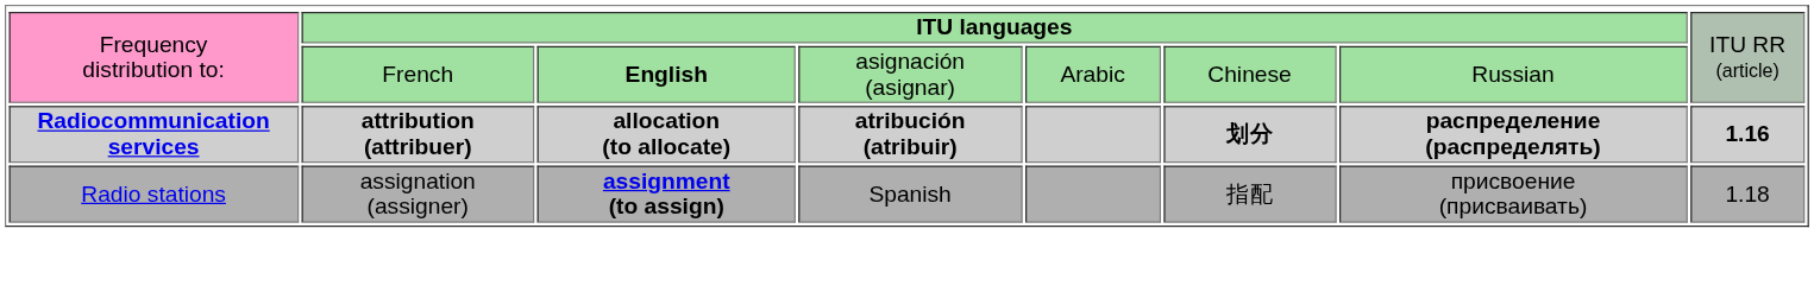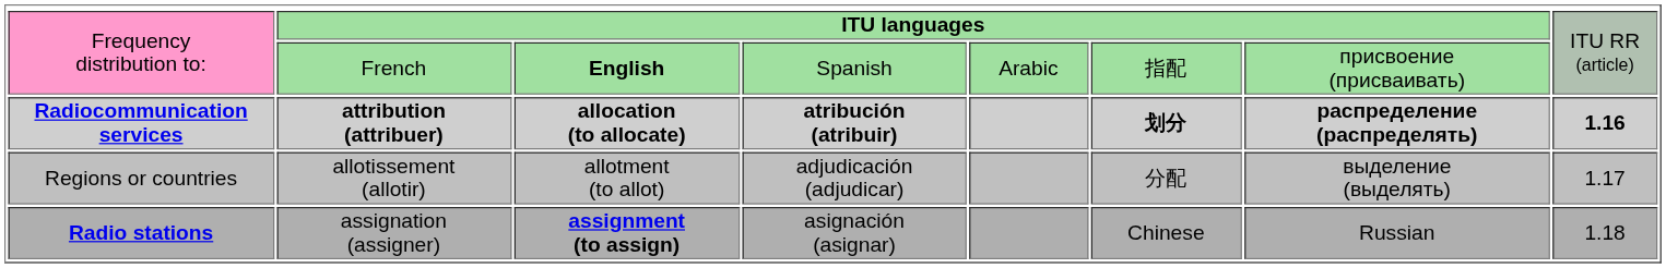French | column 4: asignación (asignar) -> Spanish
French | column 6: Chinese -> 指配
French | column 7: Russian -> присвоение (присваивать)
+ row: Regions or countries | allotissement (allotir) | allotment (to allot) | adjudicación (adjudicar) | 分配 | выделение (выделять) | 1.17
assignation (assigner) | column 1: normal -> bold
assignation (assigner) | column 4: Spanish -> asignación (asignar)
assignation (assigner) | column 6: 指配 -> Chinese
assignation (assigner) | column 7: присвоение (присваивать) -> Russian
